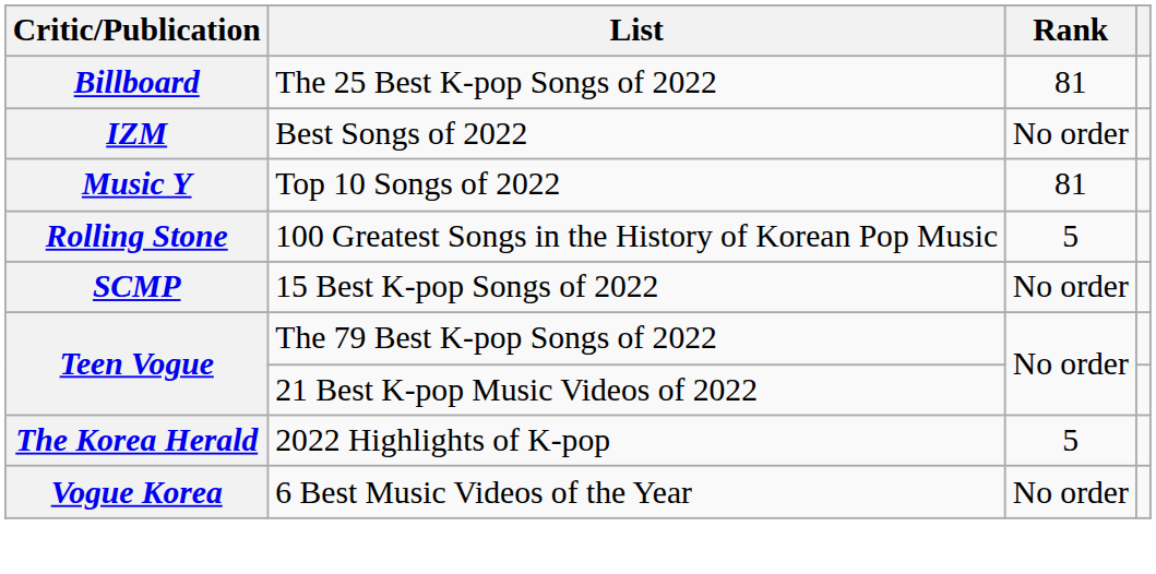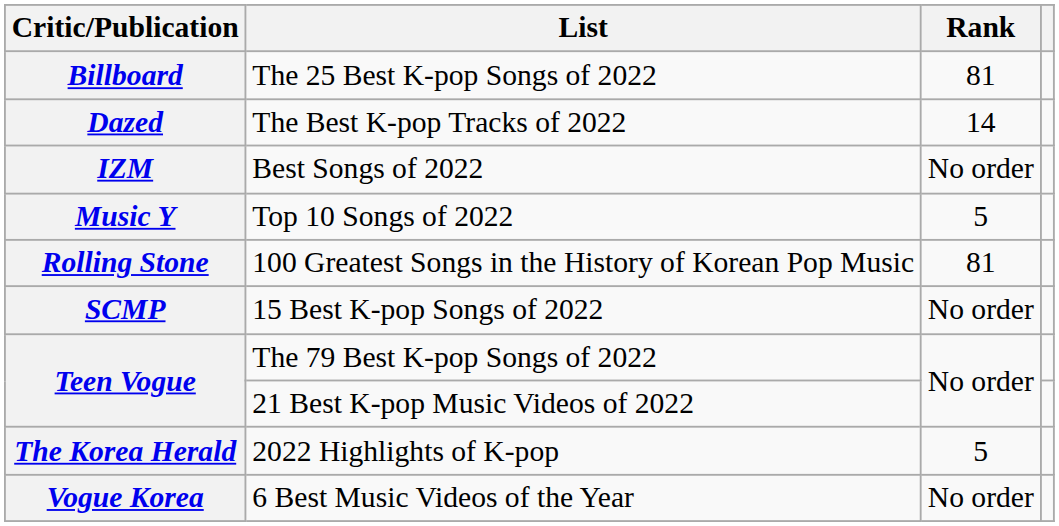+ row: Dazed | The Best K-pop Tracks of 2022 | 14
Music Y | Rank: 81 -> 5
Rolling Stone | Rank: 5 -> 81
